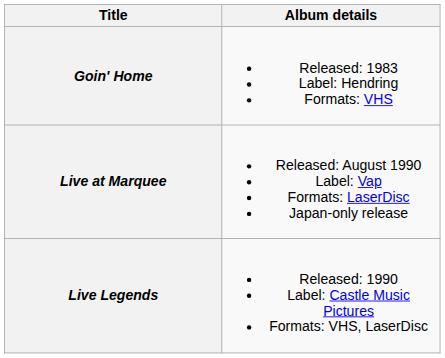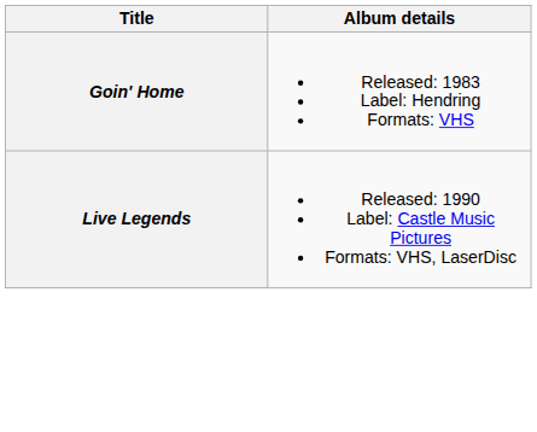- row: Live at Marquee | Released: August 1990 Label: Vap Formats: LaserDisc Japan-only release
